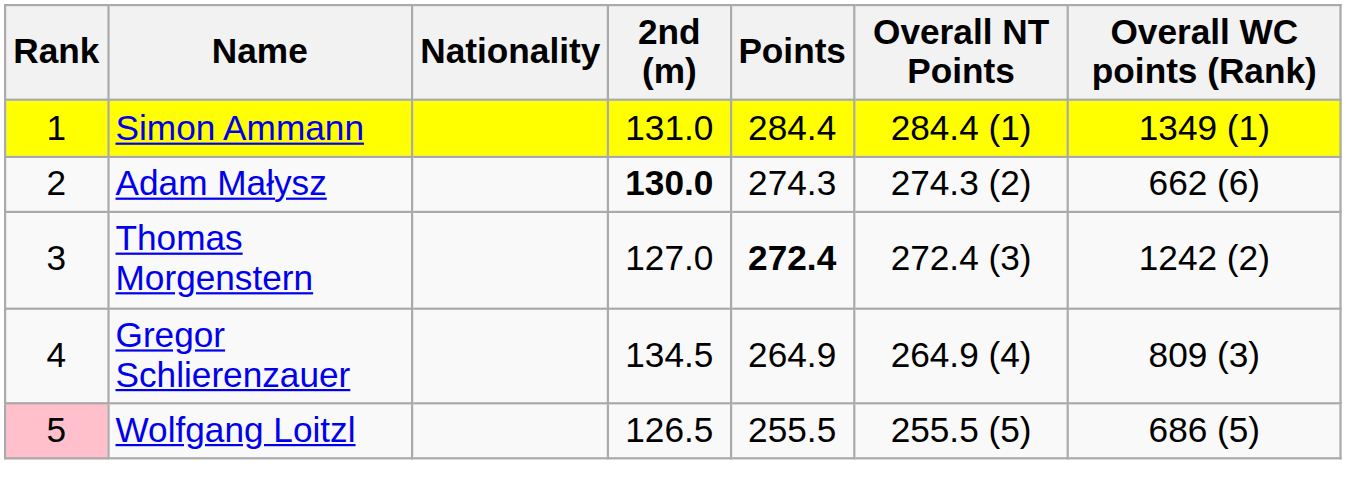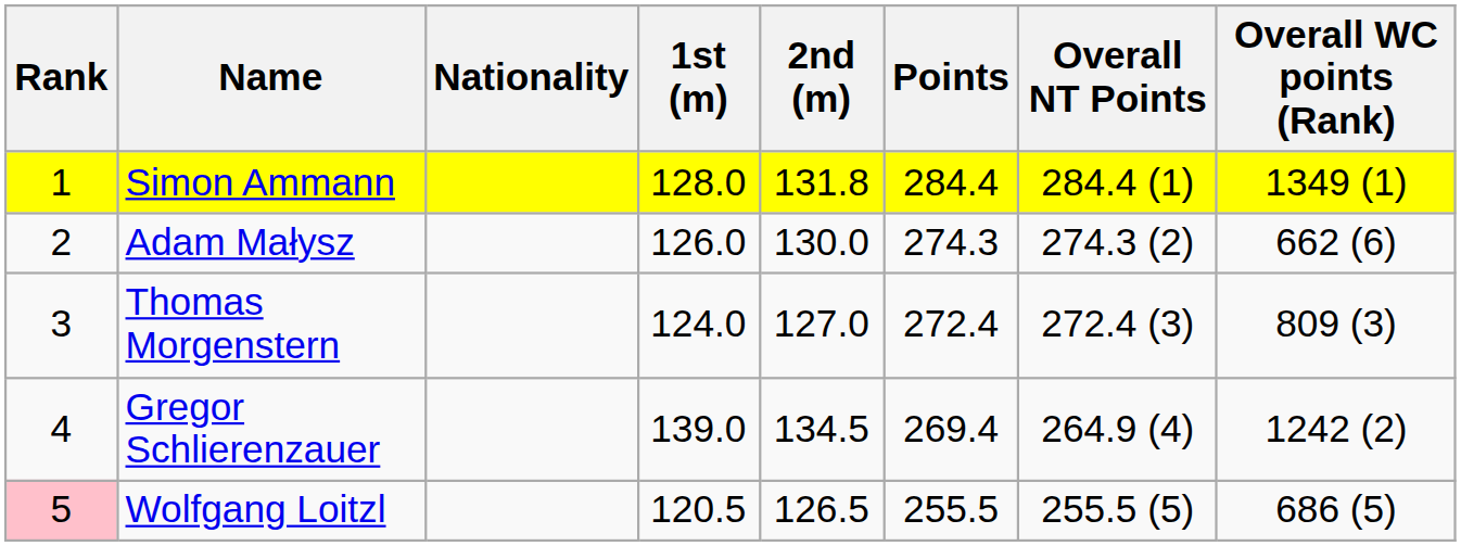+ column: 1st (m) | 128.0 | 126.0 | 124.0 | 139.0 | 120.5
Simon Ammann | 2nd (m): 131.0 -> 131.8
Adam Małysz | 2nd (m): bold -> normal
Thomas Morgenstern | Points: bold -> normal
Thomas Morgenstern | Overall WC points (Rank): 1242 (2) -> 809 (3)
Gregor Schlierenzauer | Points: 264.9 -> 269.4
Gregor Schlierenzauer | Overall WC points (Rank): 809 (3) -> 1242 (2)
